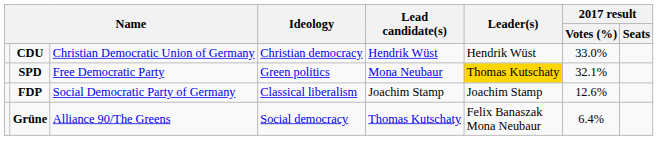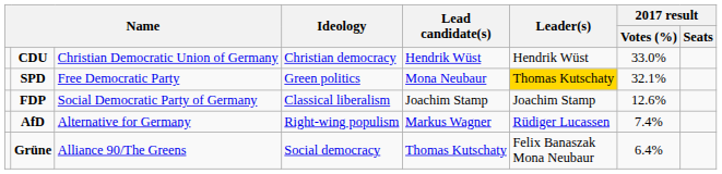+ row: AfD | Alternative for Germany | Right-wing populism | Markus Wagner | Rüdiger Lucassen | 7.4%
